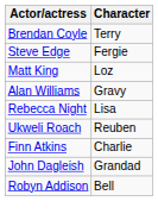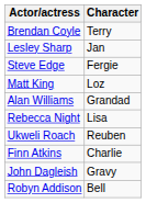+ row: Lesley Sharp | Jan
Alan Williams | Character: Gravy -> Grandad
John Dagleish | Character: Grandad -> Gravy
